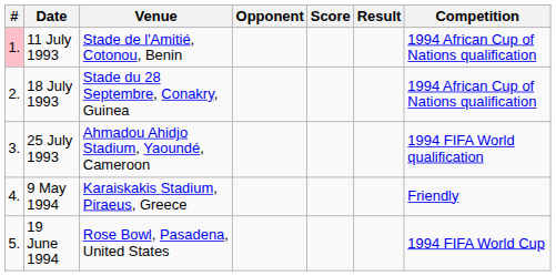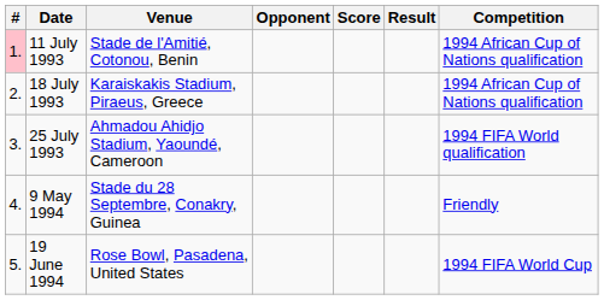18 July 1993 | Venue: Stade du 28 Septembre, Conakry, Guinea -> Karaiskakis Stadium, Piraeus, Greece
9 May 1994 | Venue: Karaiskakis Stadium, Piraeus, Greece -> Stade du 28 Septembre, Conakry, Guinea
